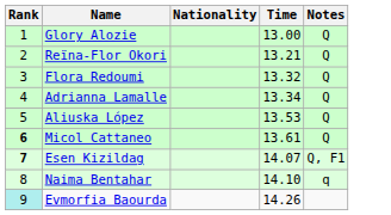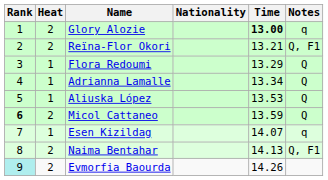+ column: Heat | 2 | 2 | 1 | 1 | 1 | 2 | 1 | 2 | 2
Glory Alozie | Time: normal -> bold
Glory Alozie | Notes: Q -> q
Reïna-Flor Okori | Notes: Q -> Q, F1
Flora Redoumi | Time: 13.32 -> 13.29
Micol Cattaneo | Time: 13.61 -> 13.59
Esen Kizildag | Rank: bold -> normal
Esen Kizildag | Notes: Q, F1 -> q
Naima Bentahar | Time: 14.10 -> 14.13
Naima Bentahar | Notes: q -> Q, F1
